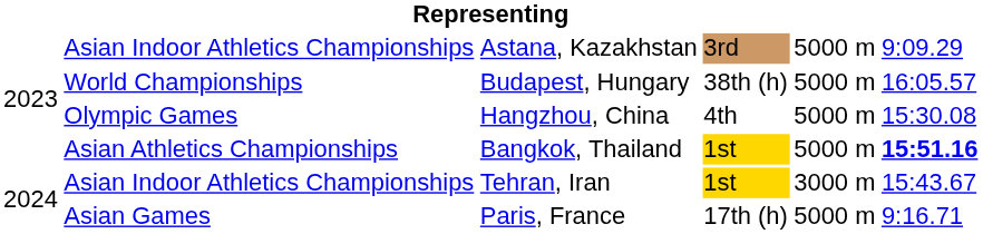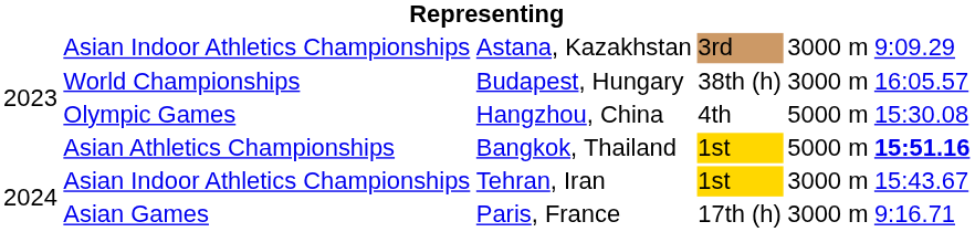Astana, Kazakhstan | column 5: 5000 m -> 3000 m
Budapest, Hungary | column 5: 5000 m -> 3000 m
Paris, France | column 5: 5000 m -> 3000 m
